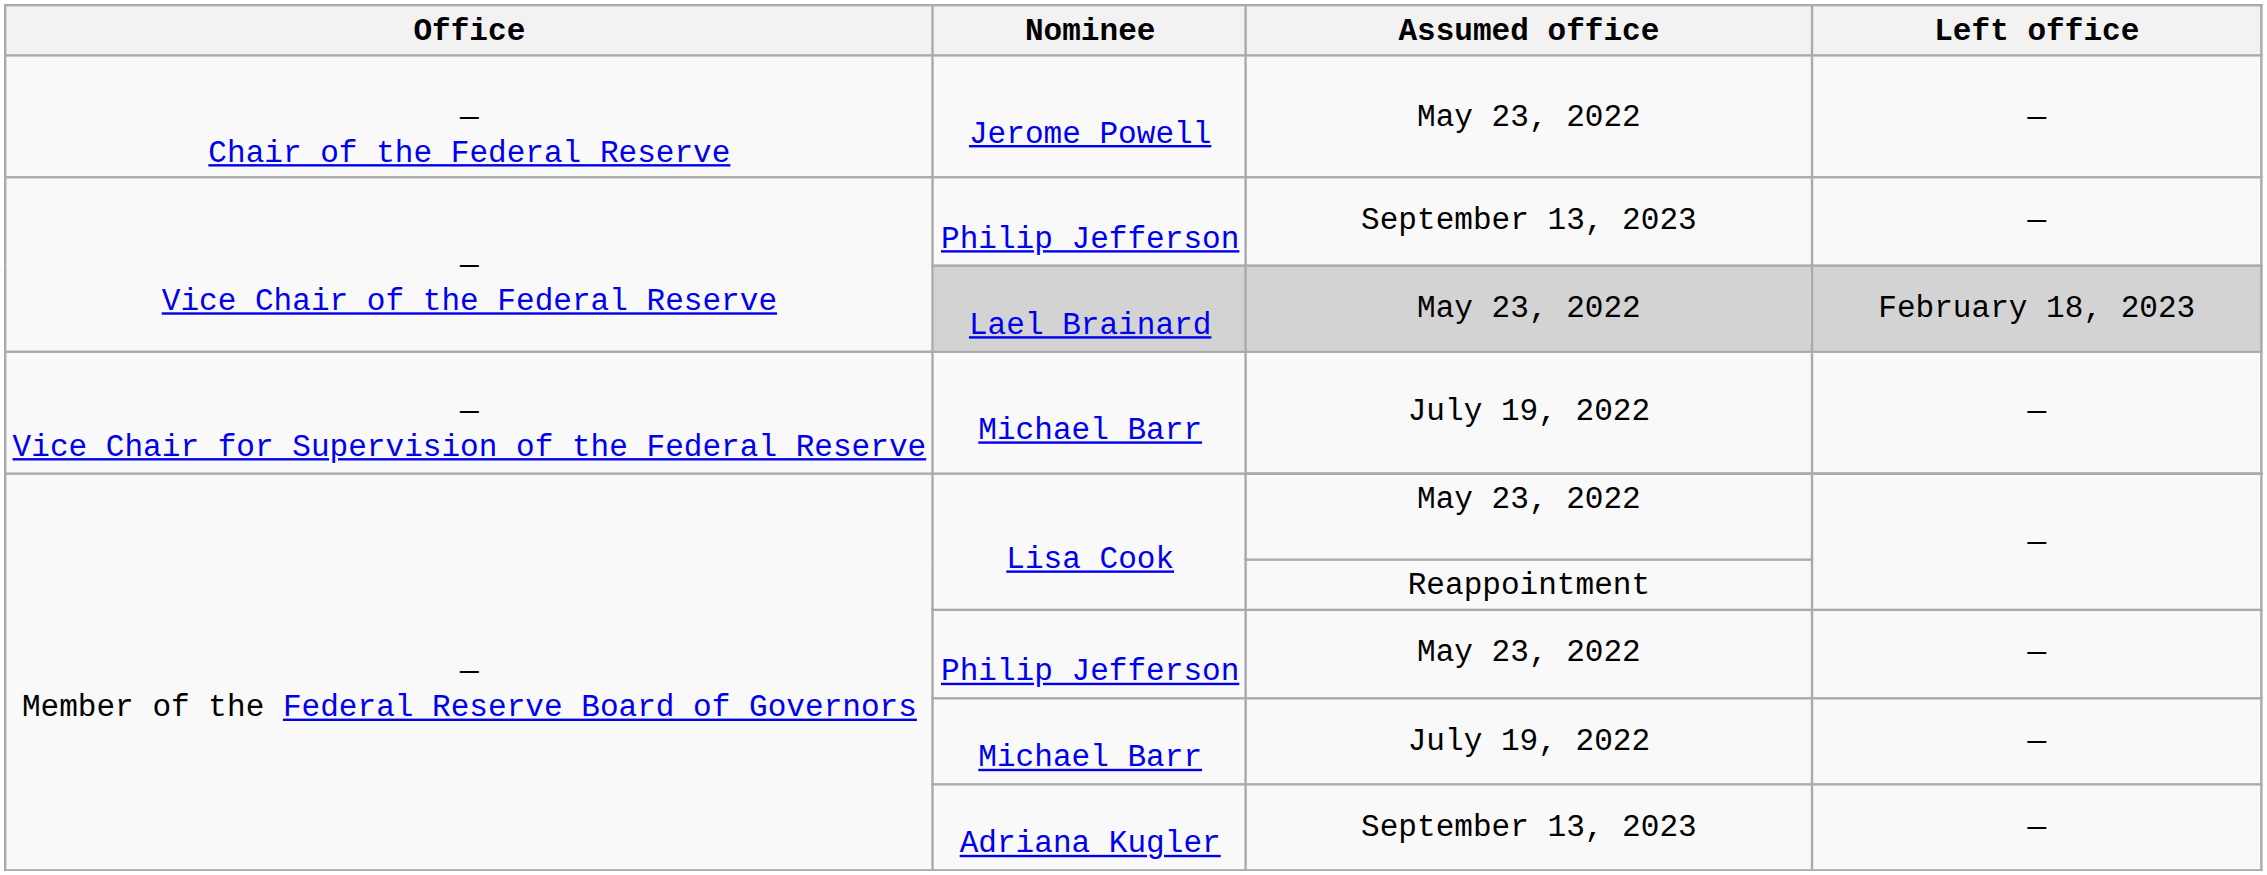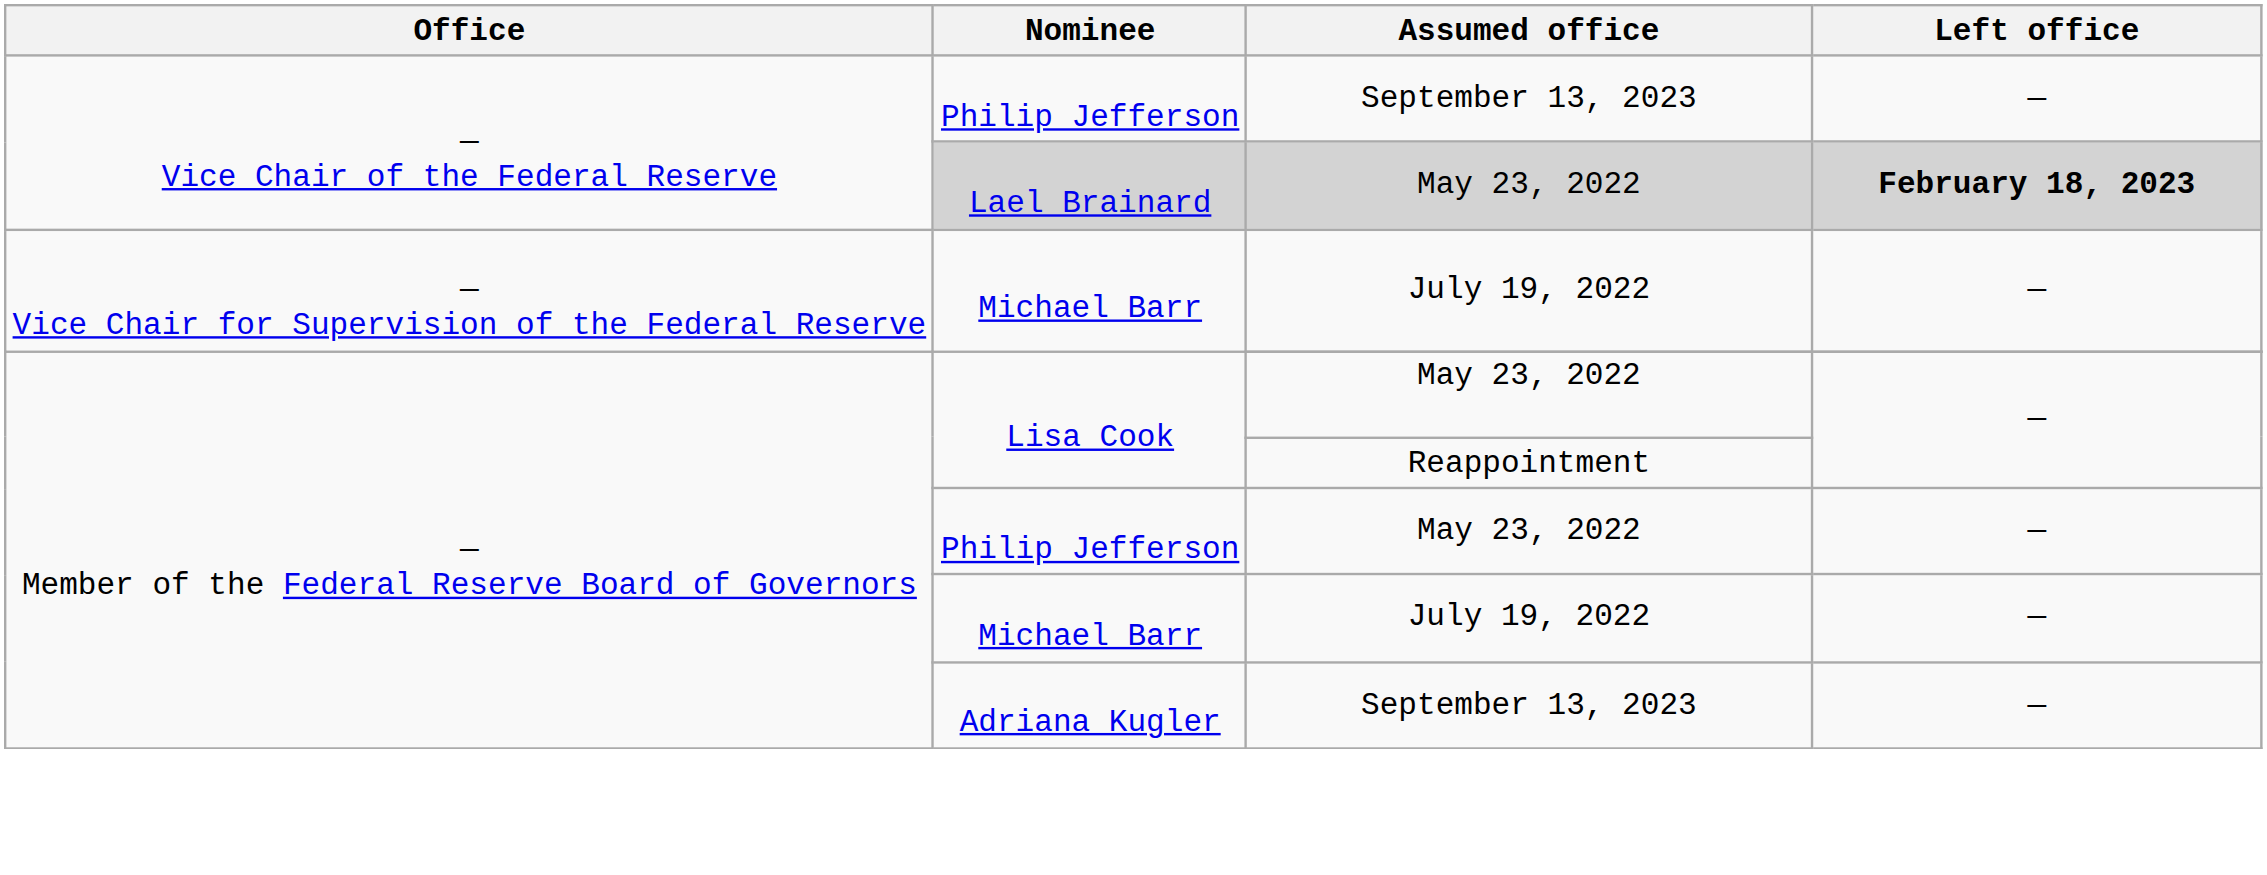- row: — Chair of the Federal Reserve | Jerome Powell | May 23, 2022 | —
Lael Brainard | Left office: normal -> bold
